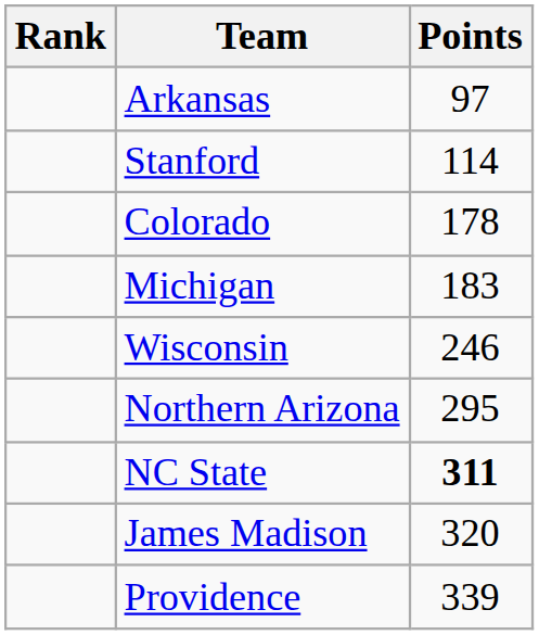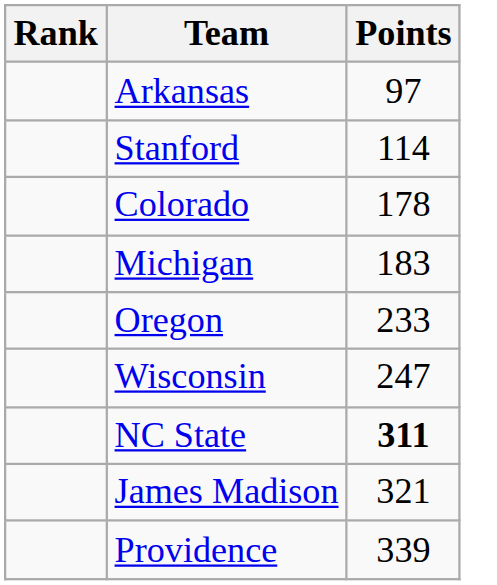+ row: Oregon | 233
Wisconsin | Points: 246 -> 247
- row: Northern Arizona | 295
James Madison | Points: 320 -> 321
